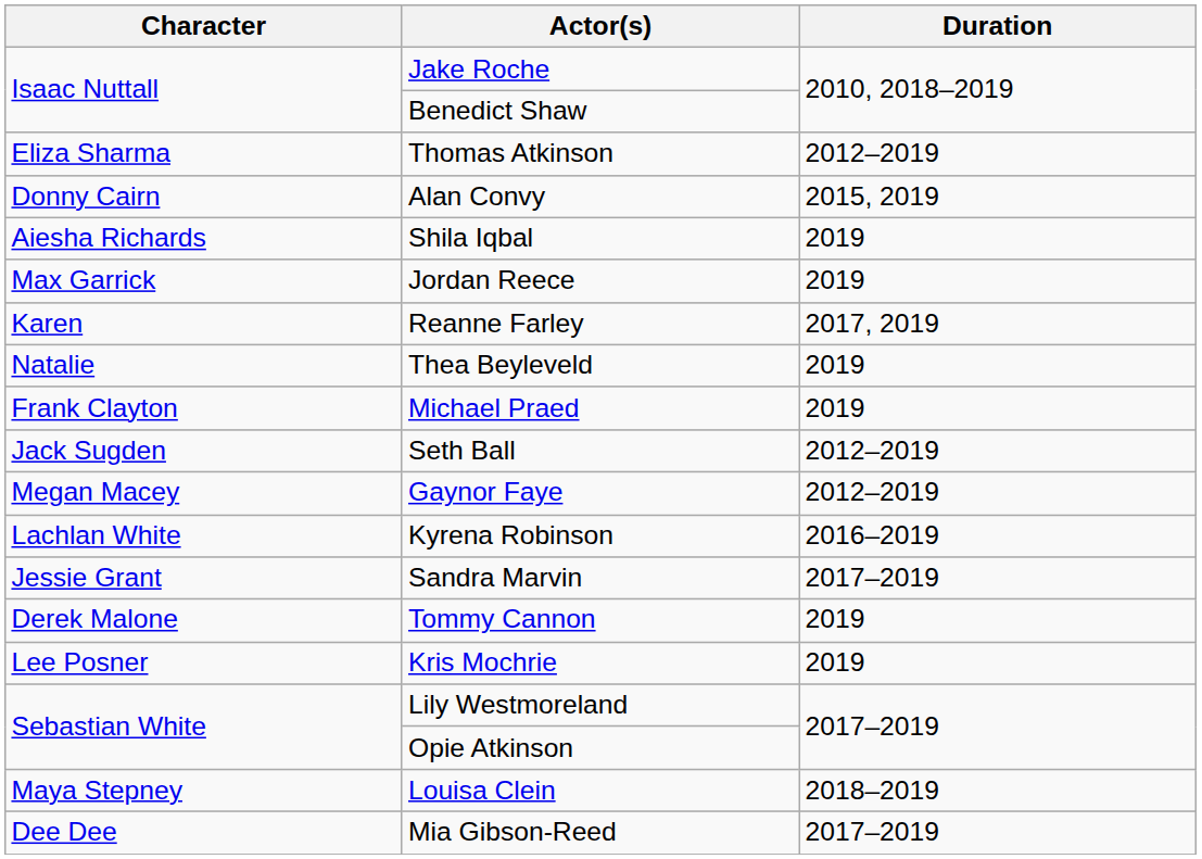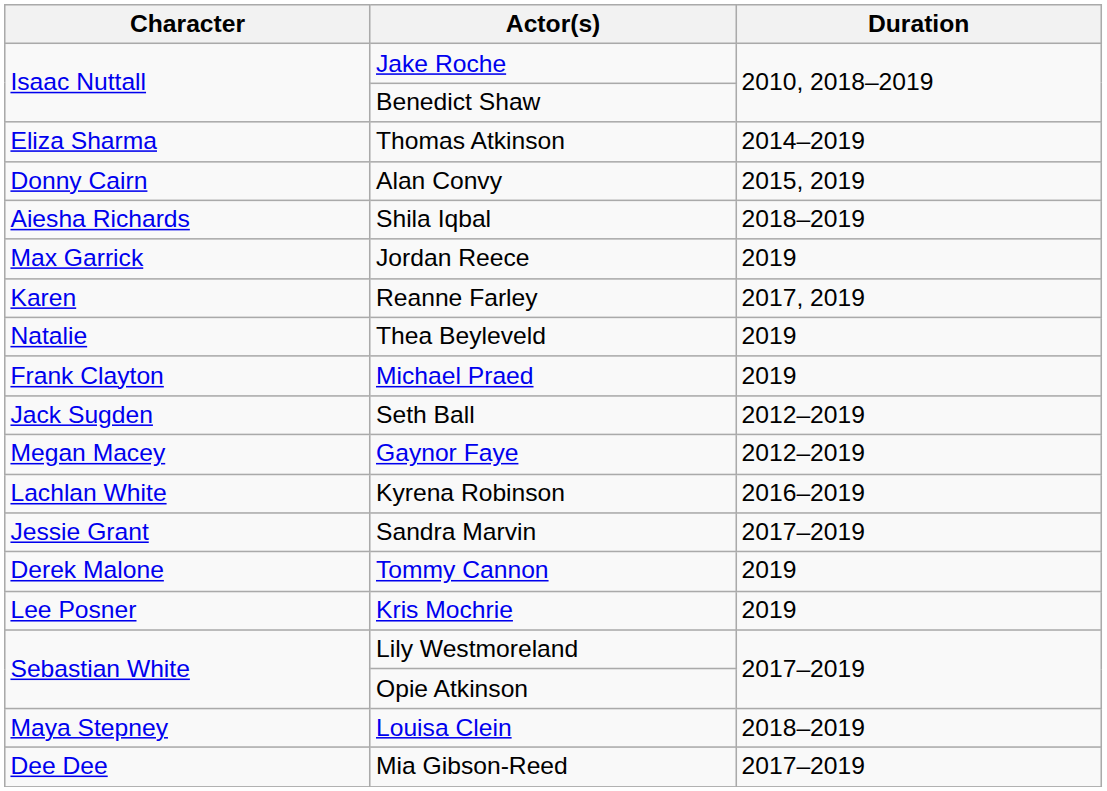Thomas Atkinson | Duration: 2012–2019 -> 2014–2019
Shila Iqbal | Duration: 2019 -> 2018–2019
